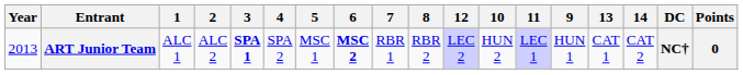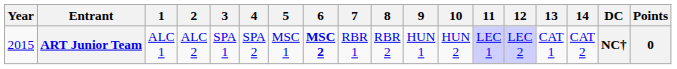columns swapped: 9 <-> 12
ART Junior Team | Year: 2013 -> 2015
ART Junior Team | 3: bold -> normal
